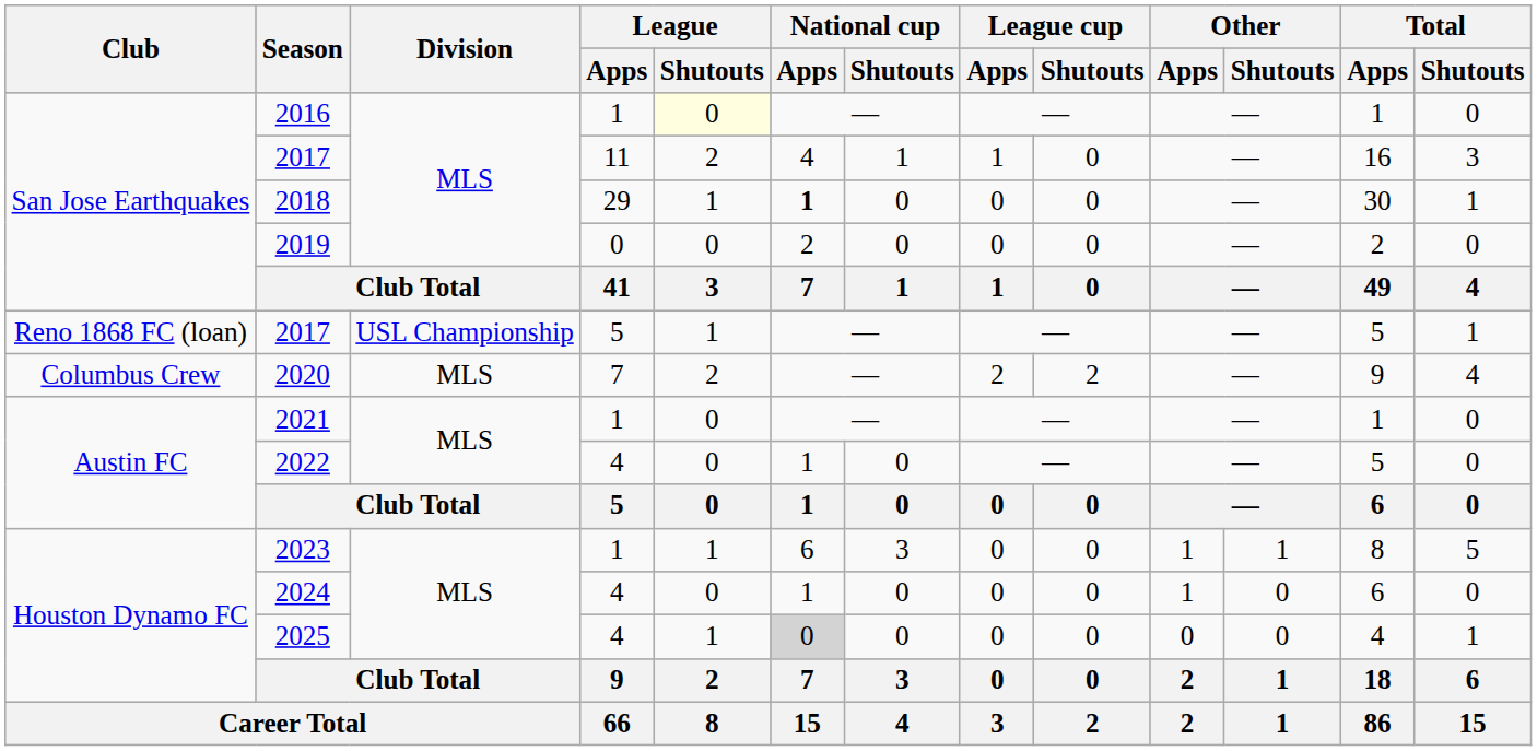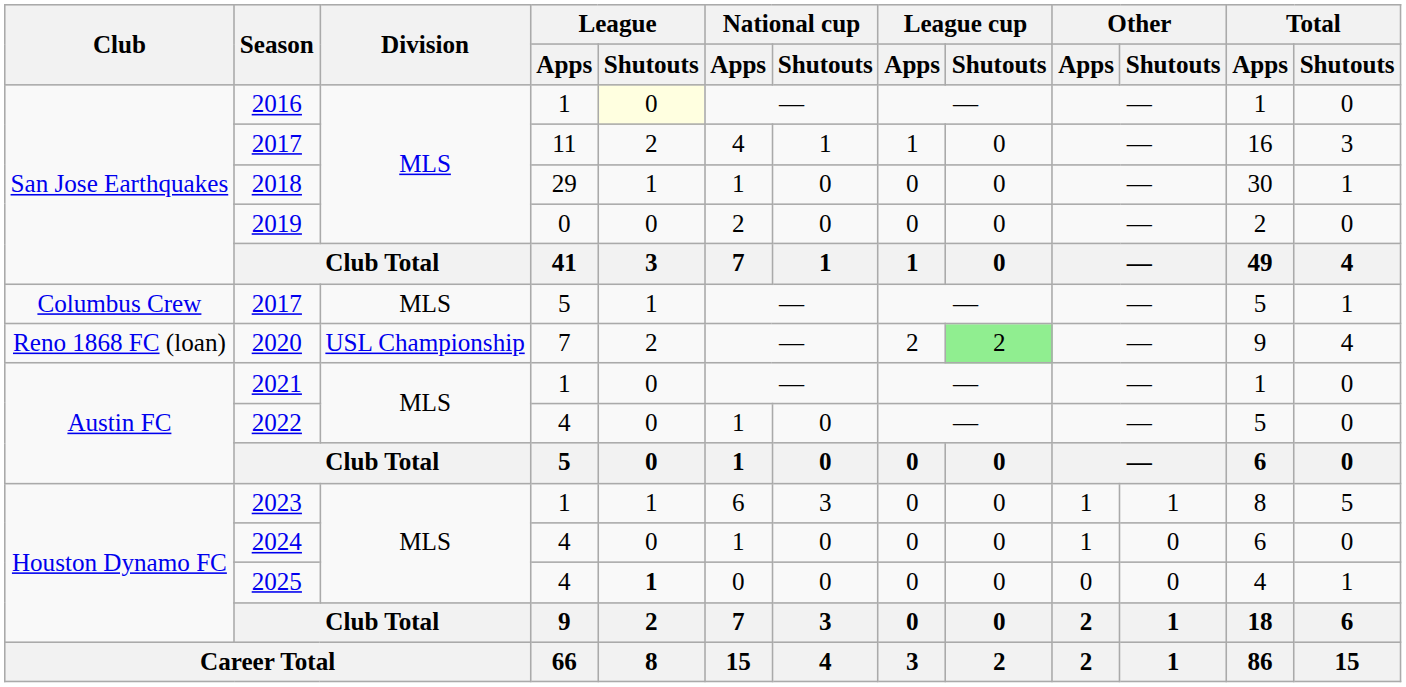2018 | National cup / Apps: bold -> normal
2017 / 5 | Club: Reno 1868 FC (loan) -> Columbus Crew
2017 / 5 | Division: USL Championship -> MLS
2020 | Club: Columbus Crew -> Reno 1868 FC (loan)
2020 | Division: MLS -> USL Championship
2020 | League cup / Shutouts: no background -> lightgreen background
2025 | League / Shutouts: normal -> bold
2025 | National cup / Apps: lightgrey background -> no background
